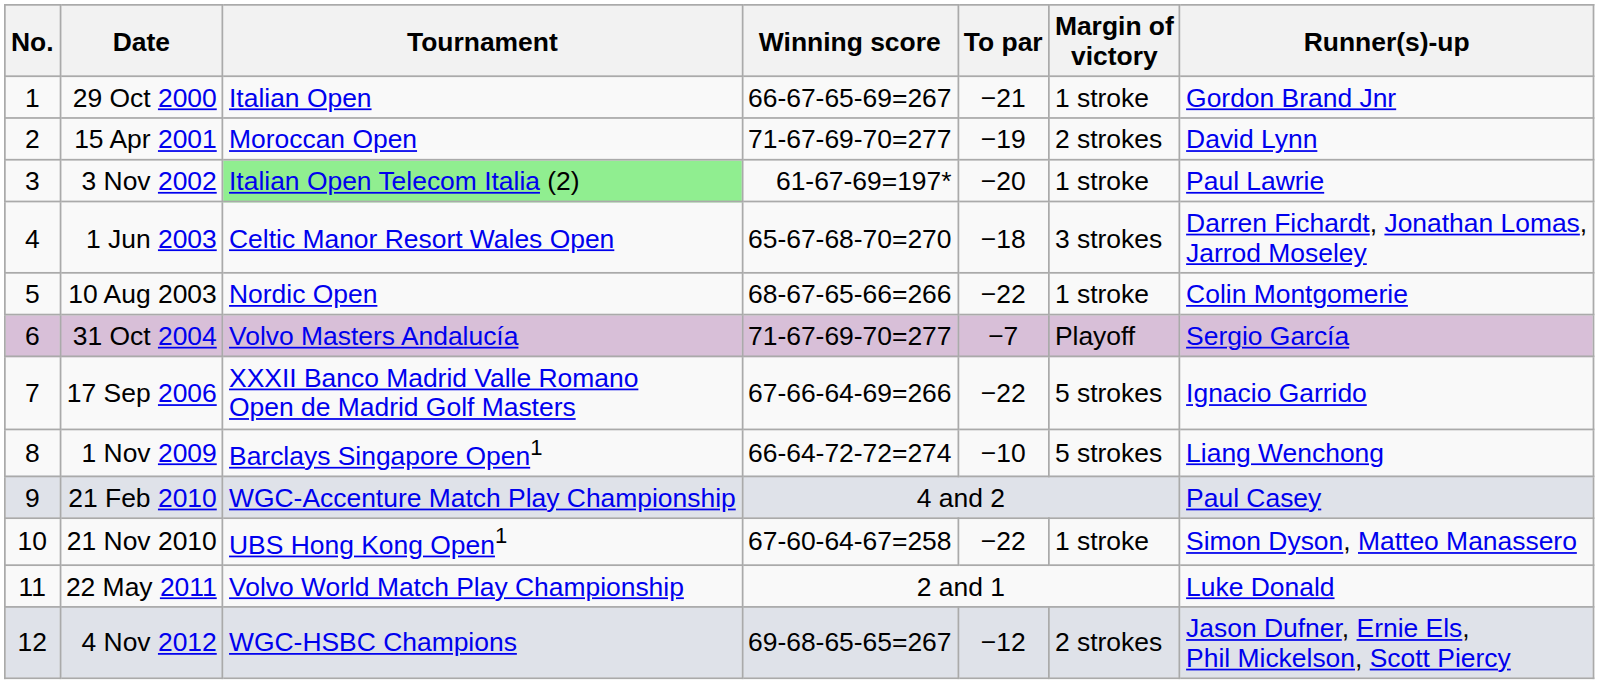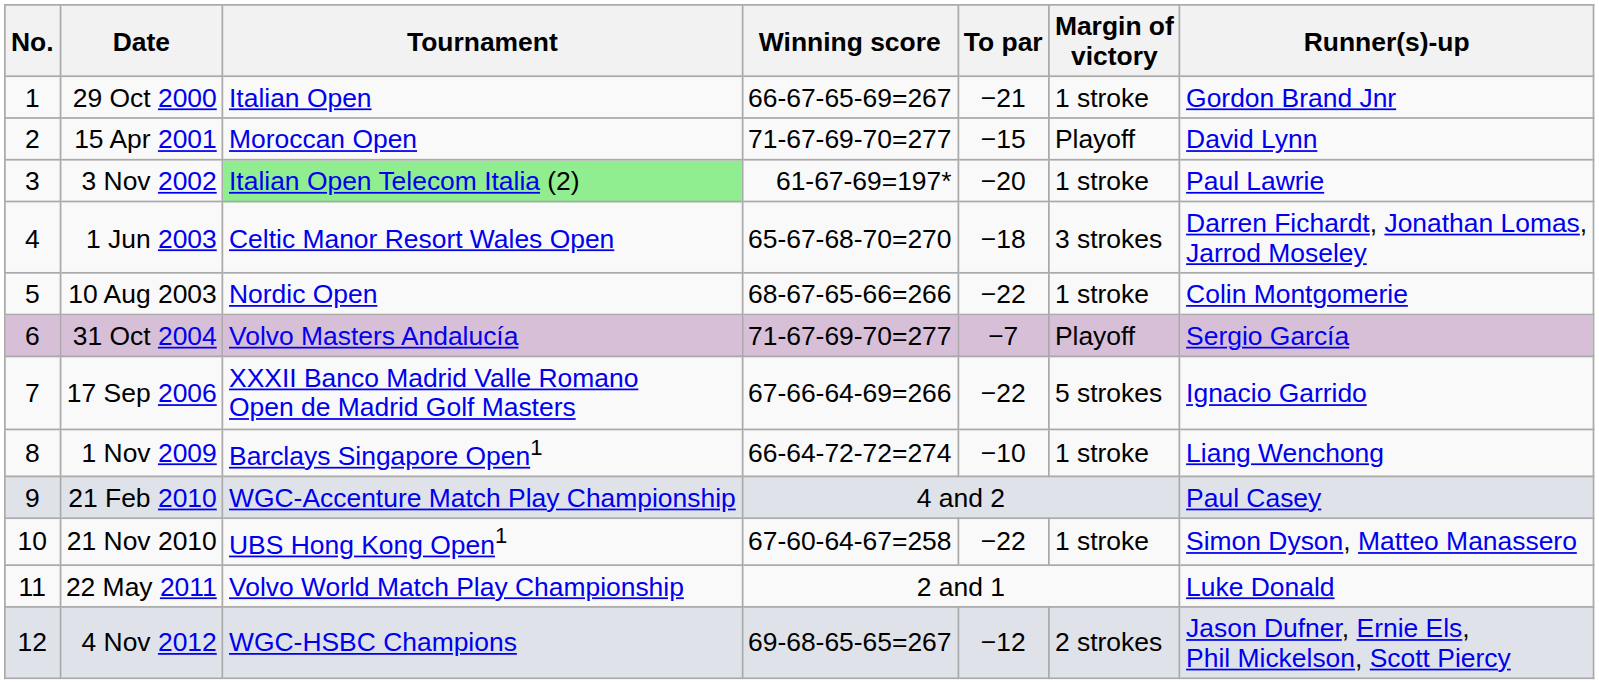15 Apr 2001 | To par: −19 -> −15
15 Apr 2001 | Margin of victory: 2 strokes -> Playoff
1 Nov 2009 | Margin of victory: 5 strokes -> 1 stroke
